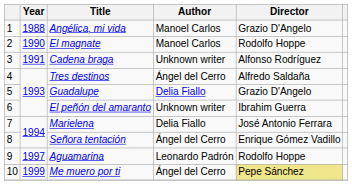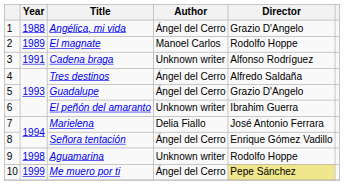Angélica, mi vida | Author: Manoel Carlos -> Ángel del Cerro
El magnate | Year: 1990 -> 1989
Guadalupe | Author: Delia Fiallo -> Ángel del Cerro
Aguamarina | Year: 1997 -> 1998
Aguamarina | Author: Leonardo Padrón -> Unknown writer
